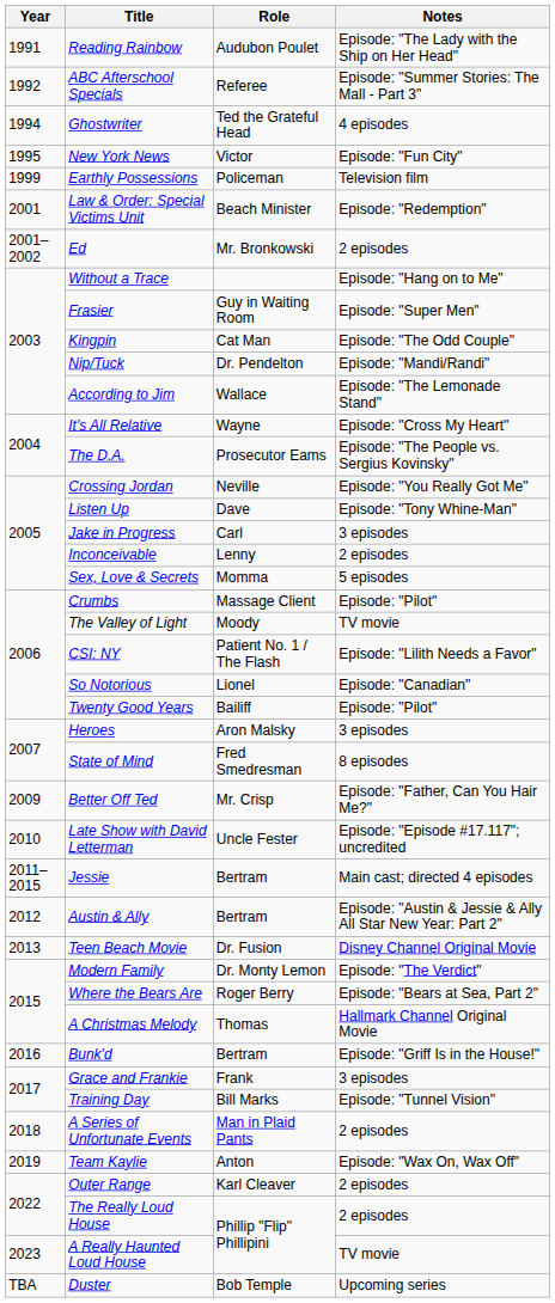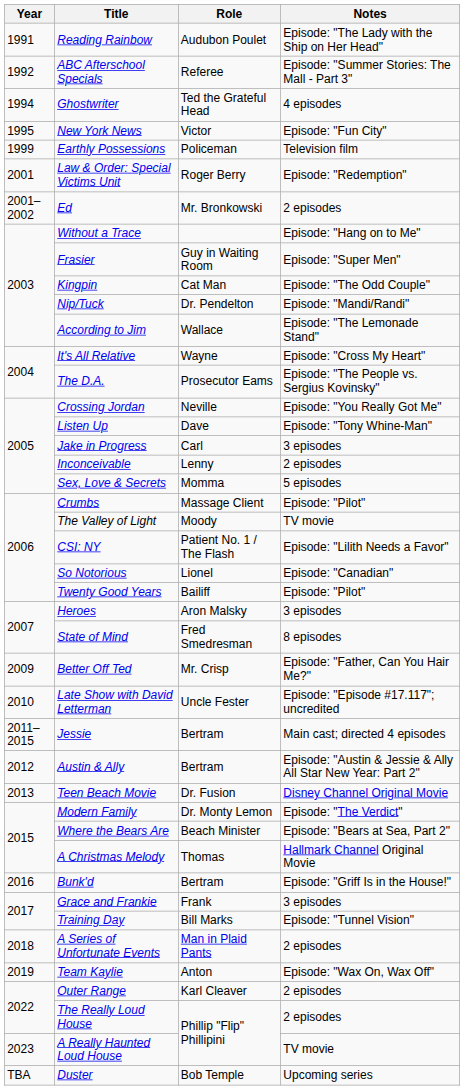Law & Order: Special Victims Unit | Role: Beach Minister -> Roger Berry
Where the Bears Are | Role: Roger Berry -> Beach Minister
